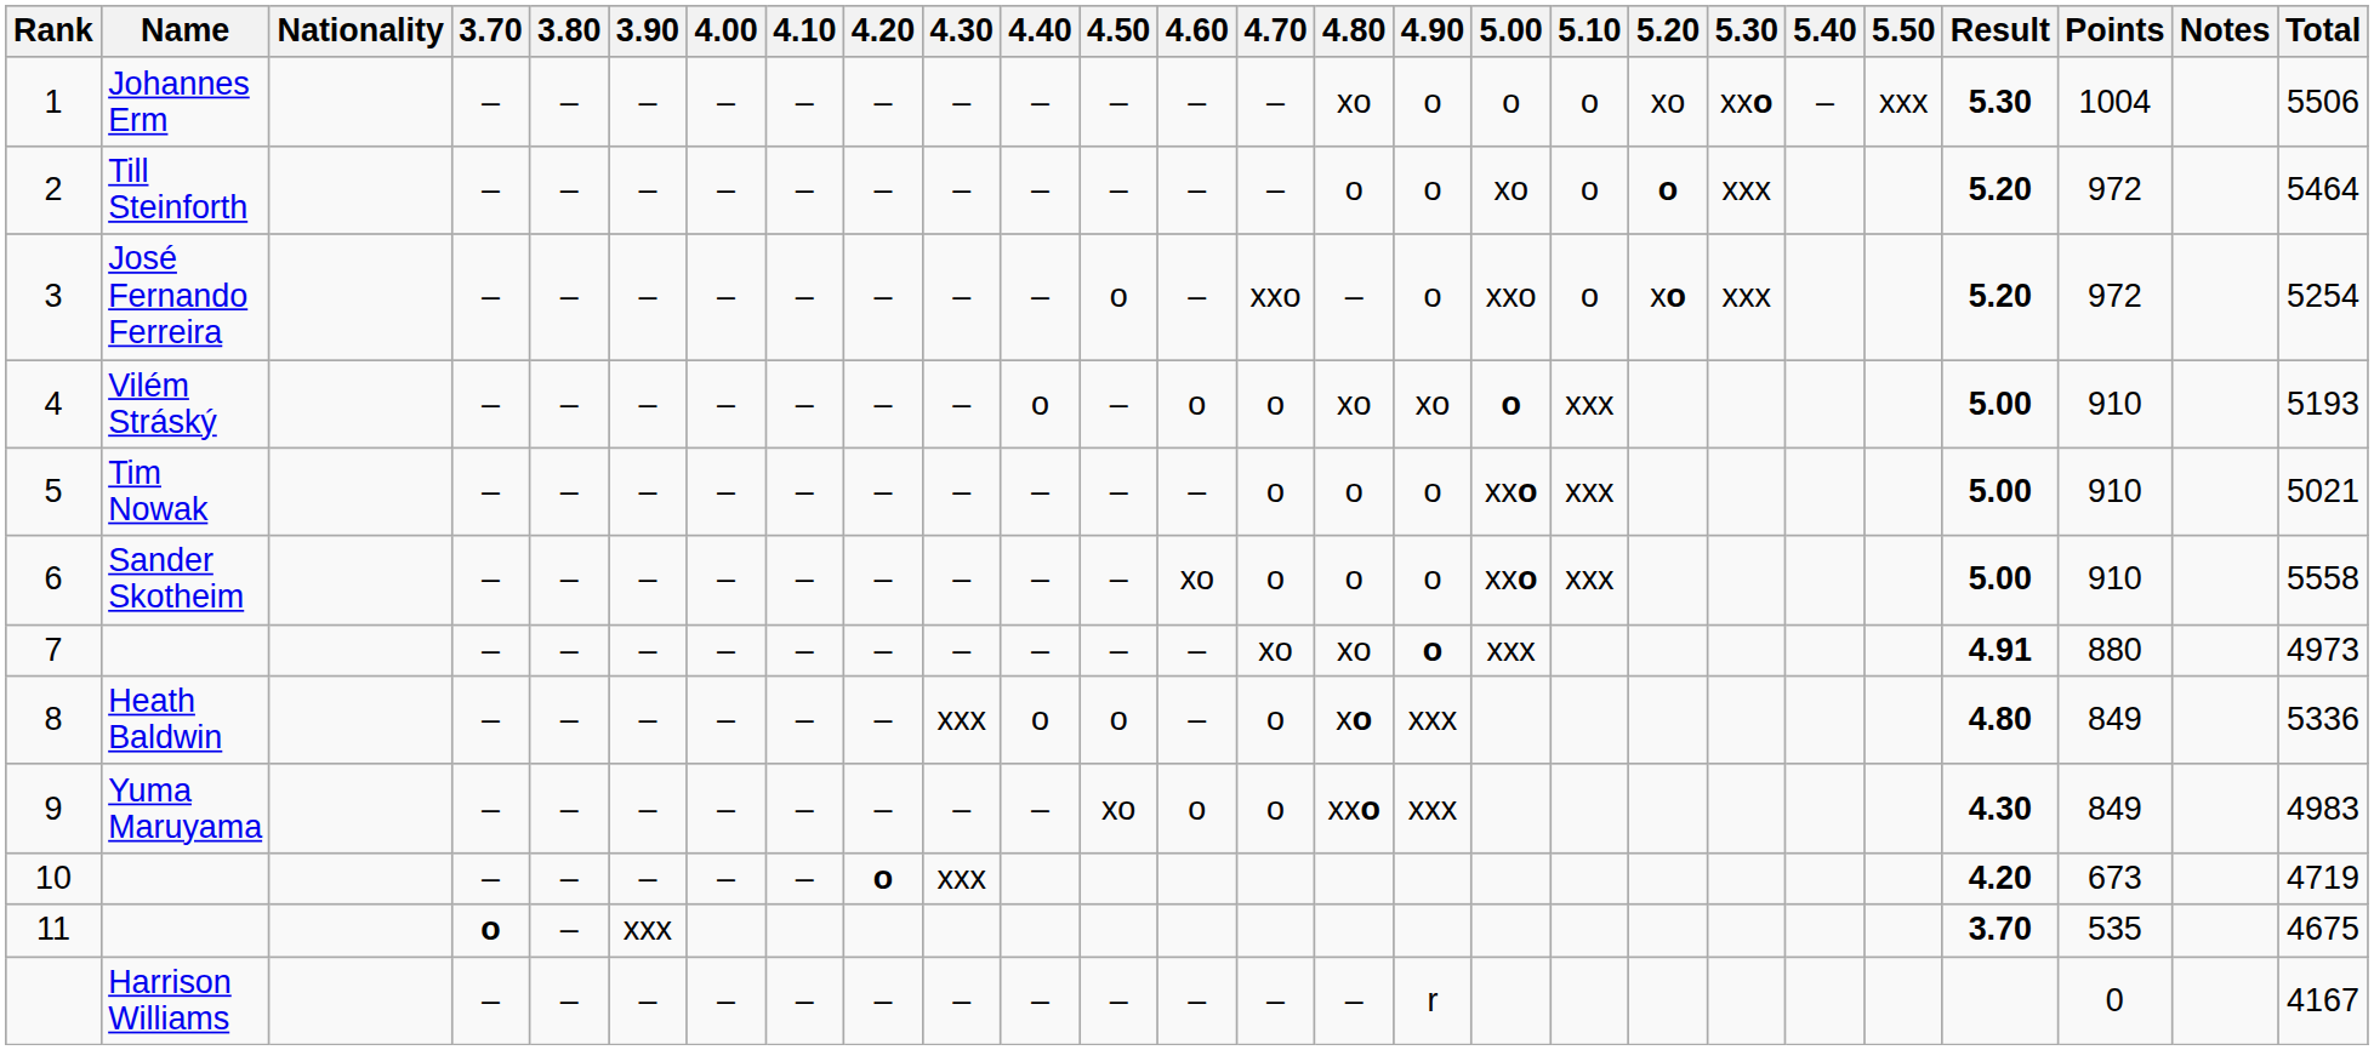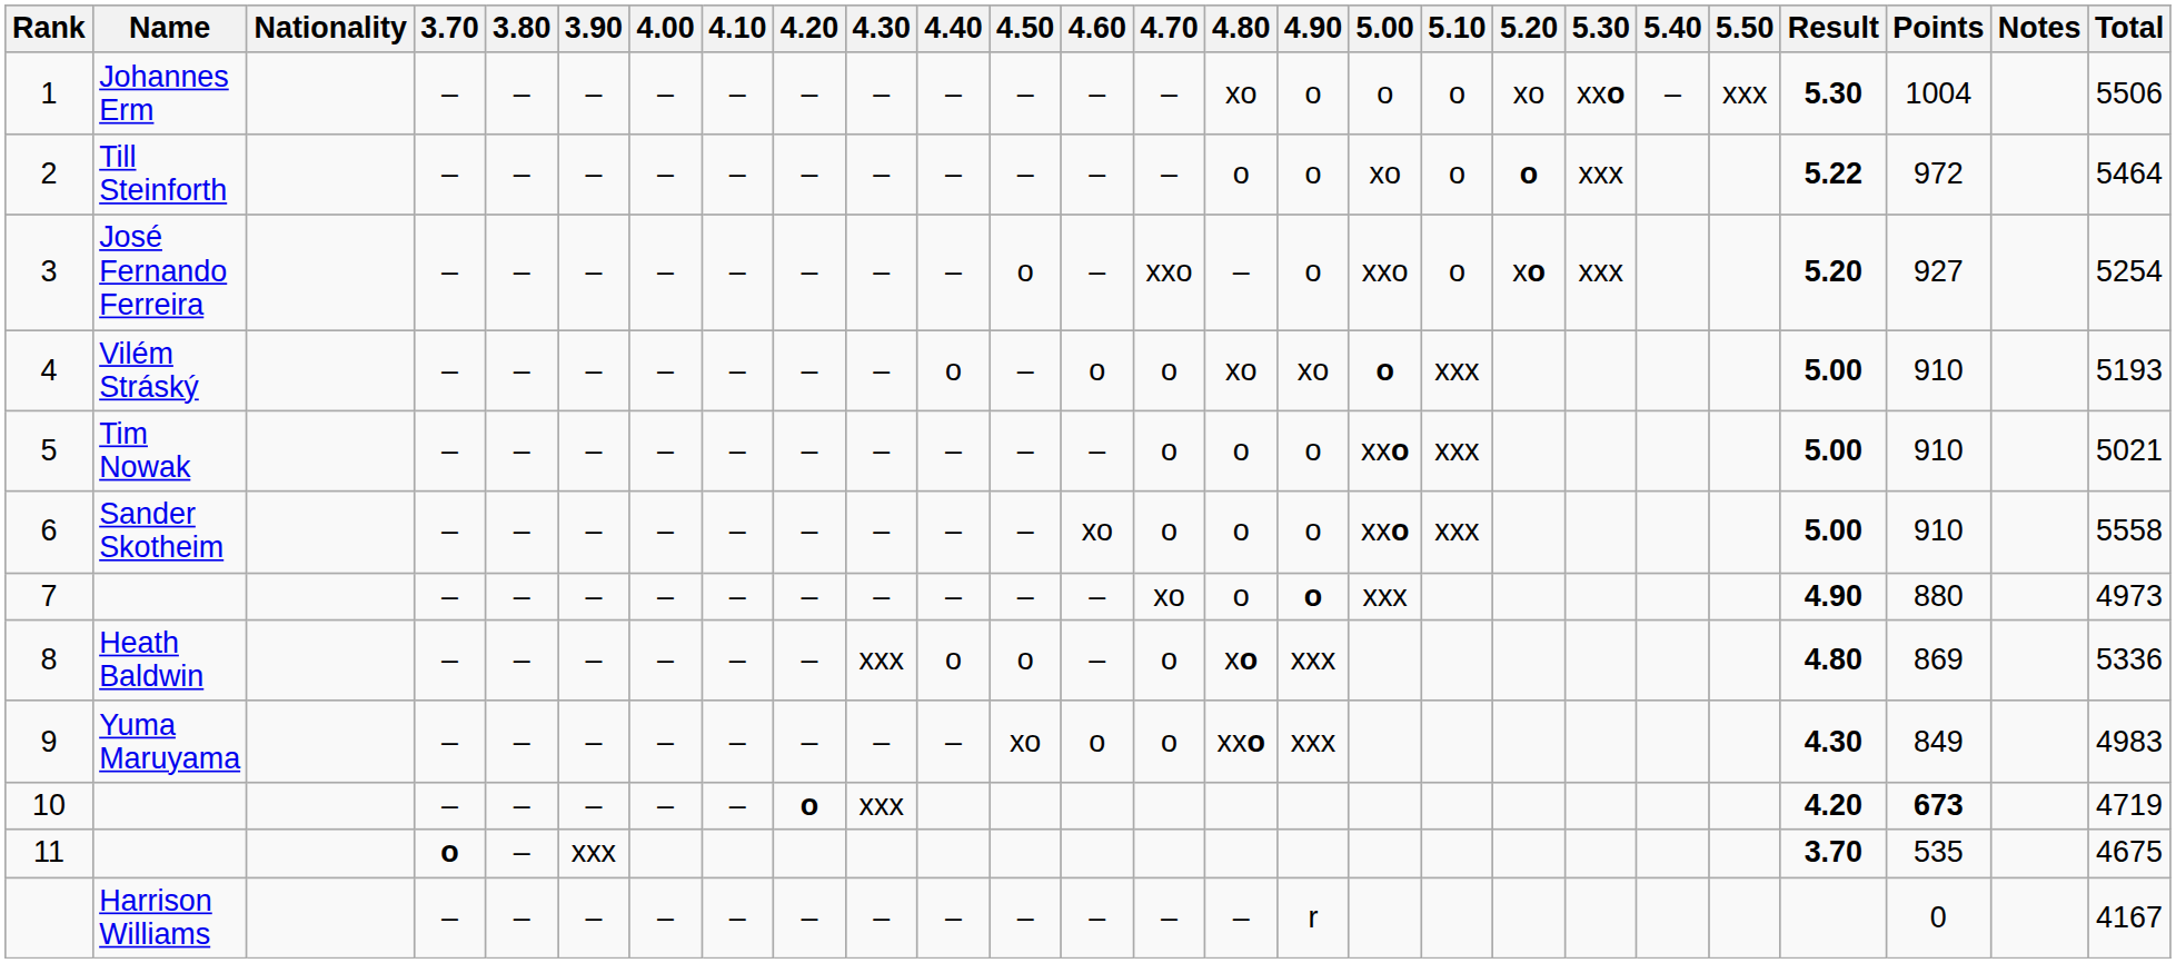2 | Result: 5.20 -> 5.22
3 | Points: 972 -> 927
7 | 4.80: xo -> o
7 | Result: 4.91 -> 4.90
8 | Points: 849 -> 869
10 | Points: normal -> bold
